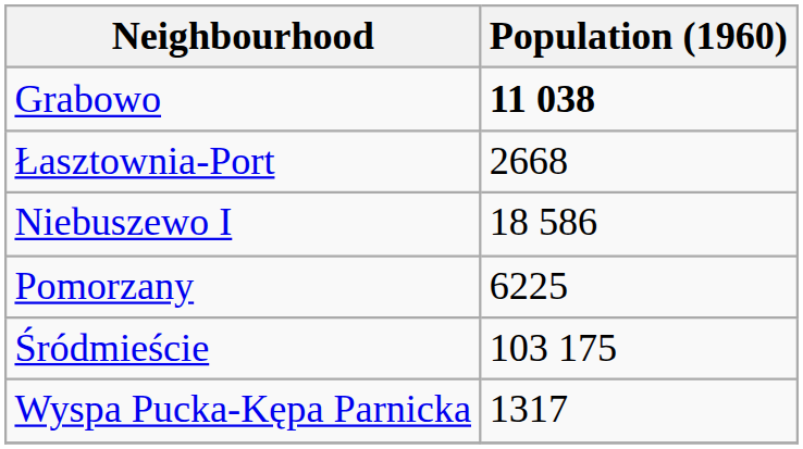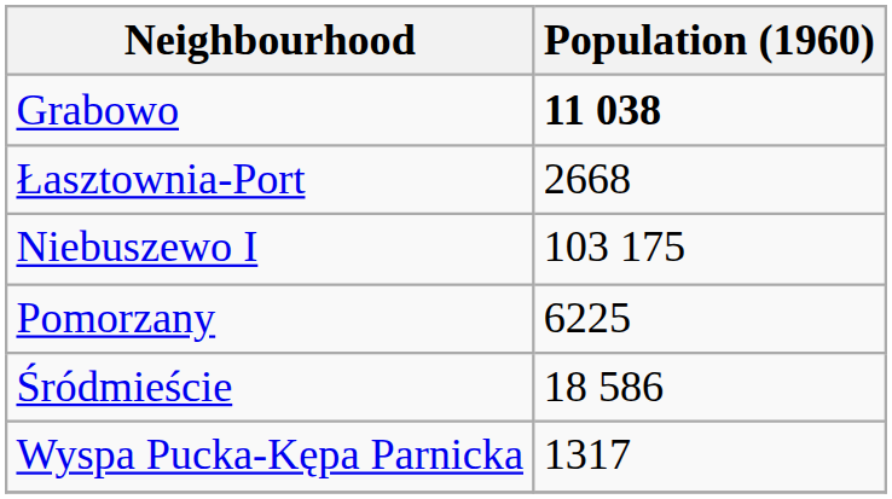Niebuszewo I | Population (1960): 18 586 -> 103 175
Śródmieście | Population (1960): 103 175 -> 18 586
